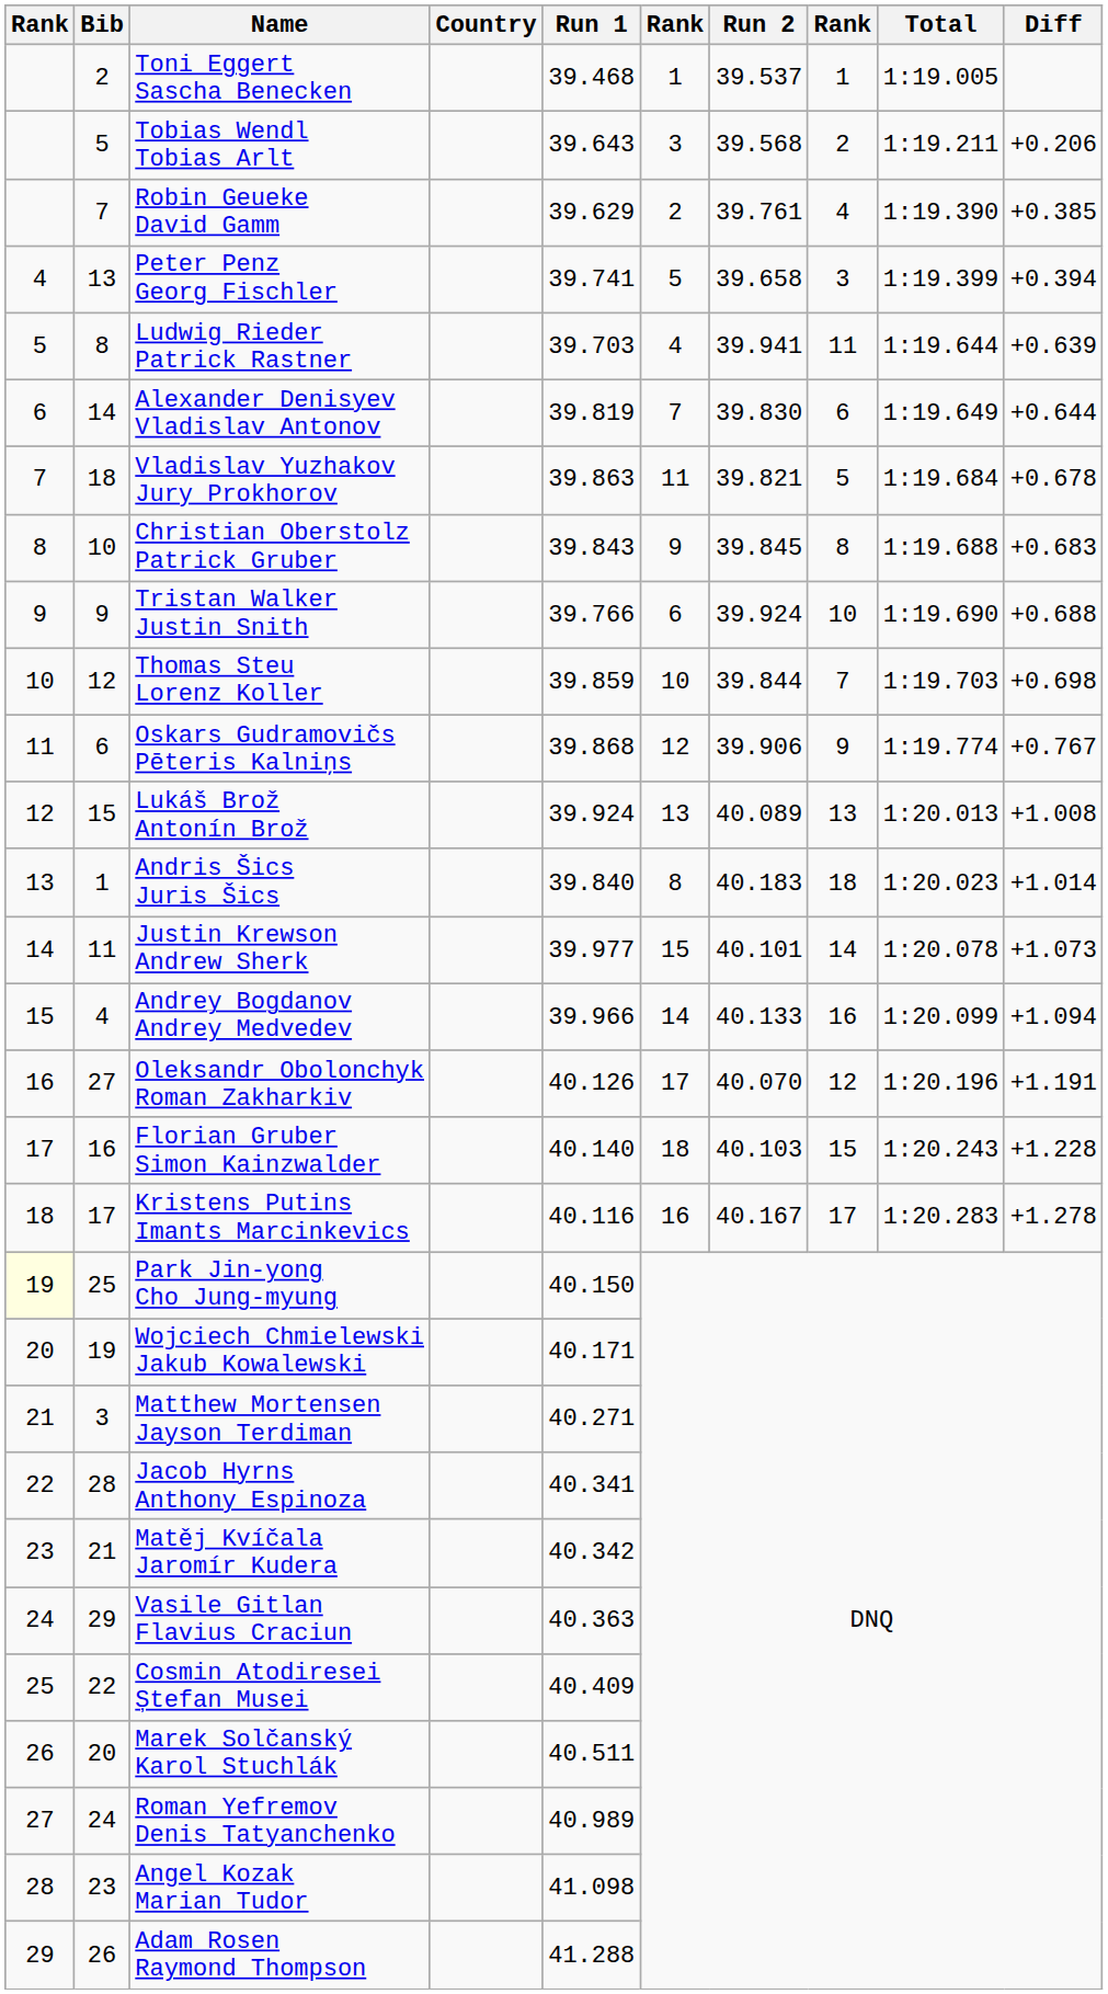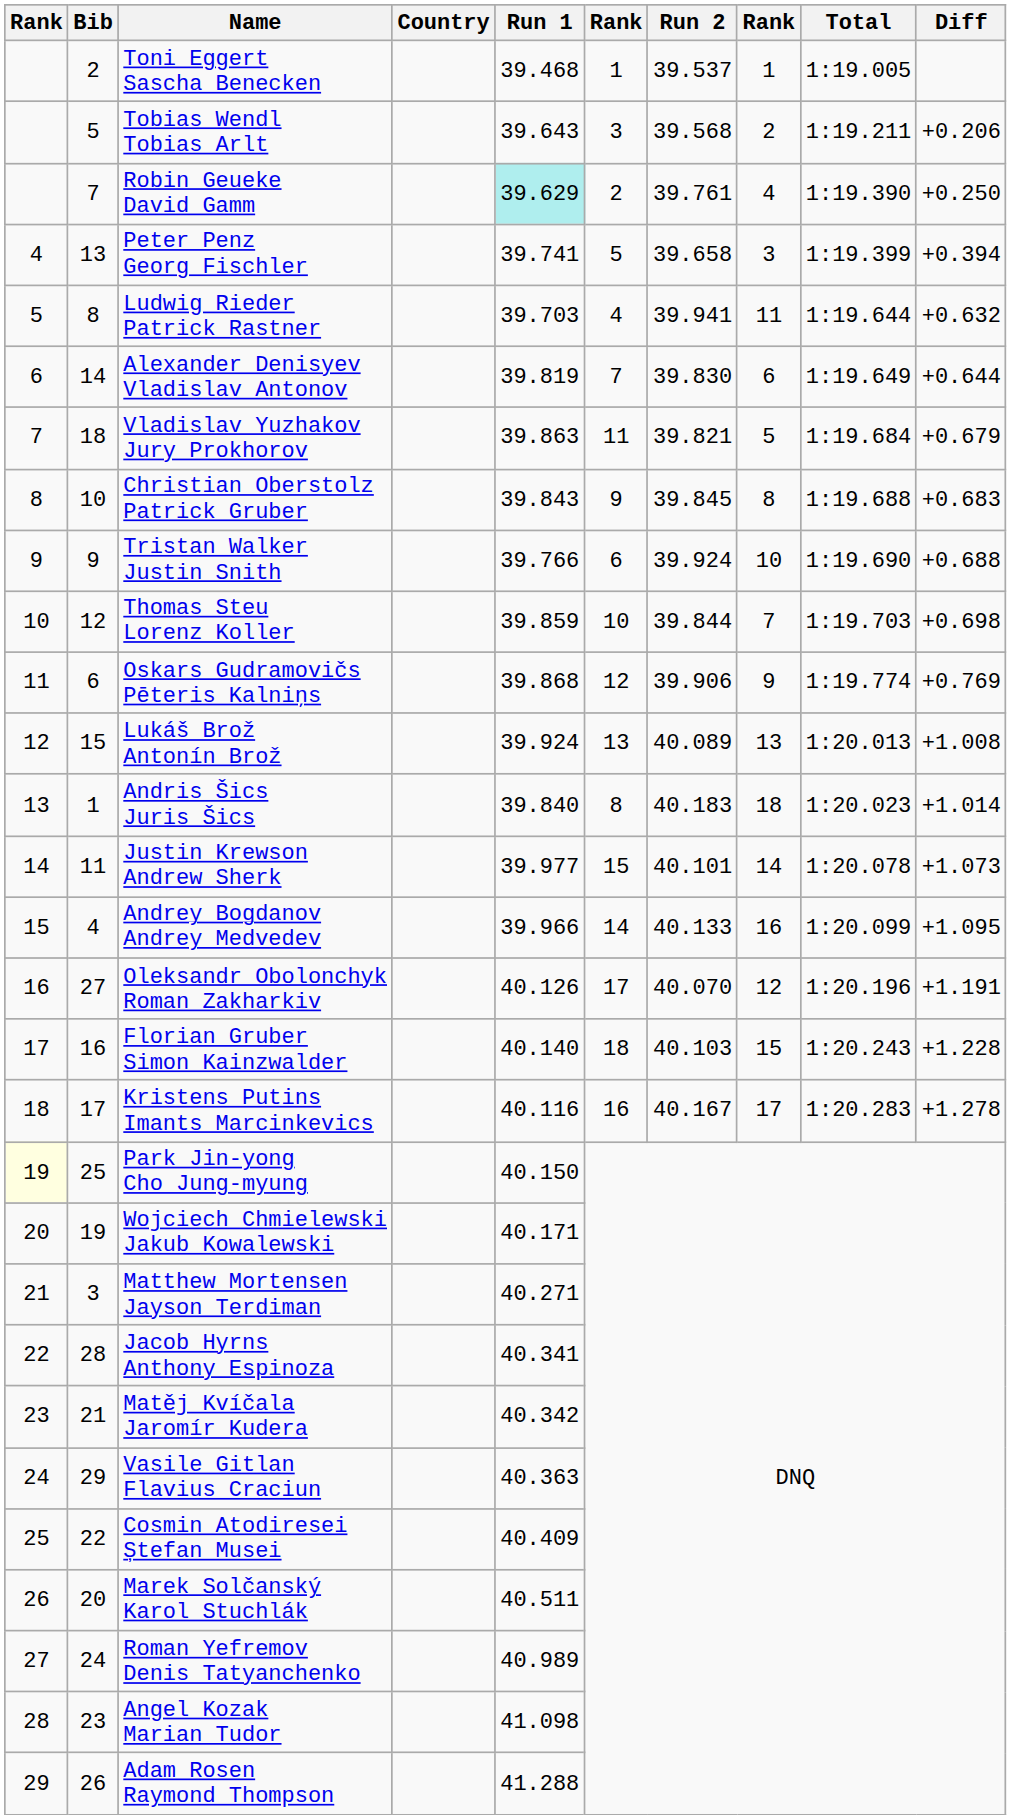Robin Geueke David Gamm | Run 1: no background -> paleturquoise background
Robin Geueke David Gamm | Diff: +0.385 -> +0.250
Ludwig Rieder Patrick Rastner | Diff: +0.639 -> +0.632
Vladislav Yuzhakov Jury Prokhorov | Diff: +0.678 -> +0.679
Oskars Gudramovičs Pēteris Kalniņs | Diff: +0.767 -> +0.769
Andrey Bogdanov Andrey Medvedev | Diff: +1.094 -> +1.095
